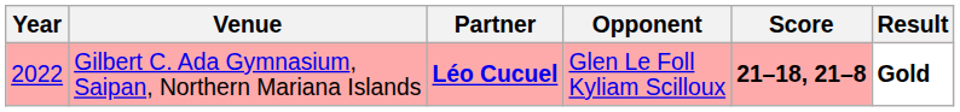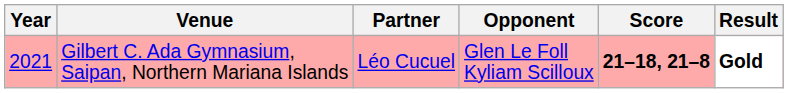Gilbert C. Ada Gymnasium, Saipan, Northern Mariana Islands | Year: 2022 -> 2021
Gilbert C. Ada Gymnasium, Saipan, Northern Mariana Islands | Partner: bold -> normal
